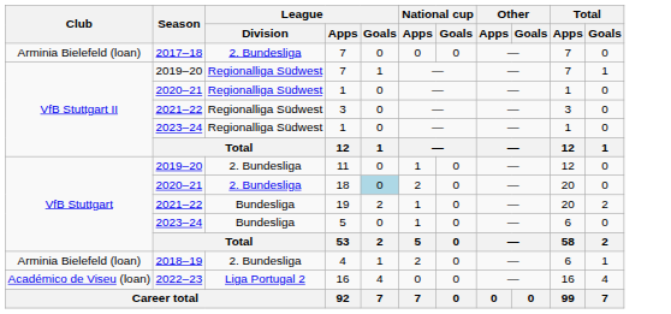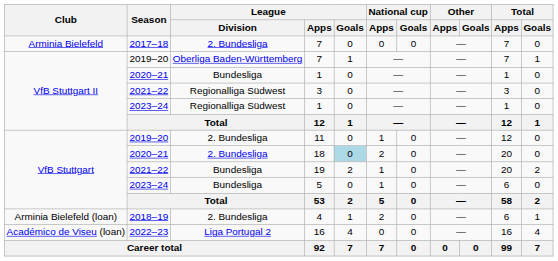2017–18 / 7 | Club: Arminia Bielefeld (loan) -> Arminia Bielefeld
2019–20 / 7 | League / Division: Regionalliga Südwest -> Oberliga Baden-Württemberg
2020–21 / 1 | League / Division: Regionalliga Südwest -> Bundesliga
